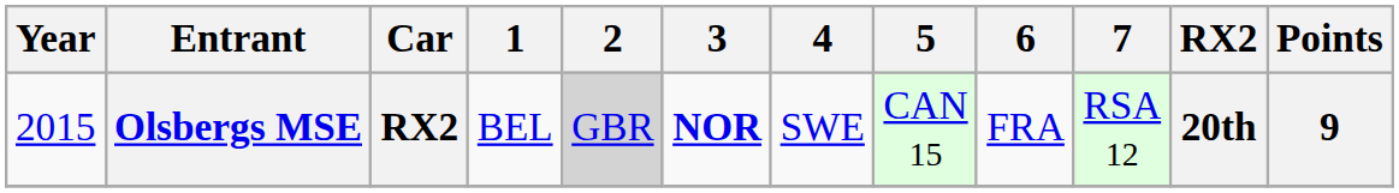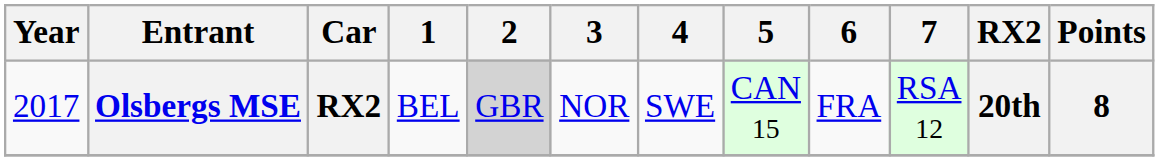Olsbergs MSE | Year: 2015 -> 2017
Olsbergs MSE | 3: bold -> normal
Olsbergs MSE | Points: 9 -> 8
